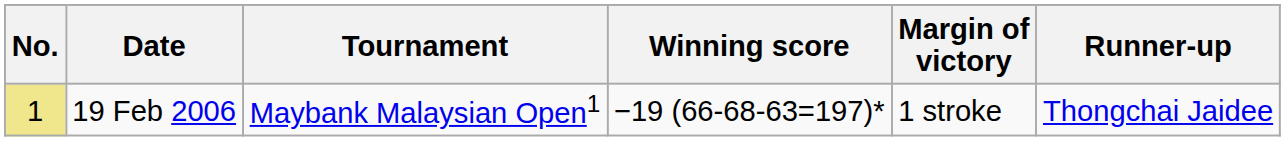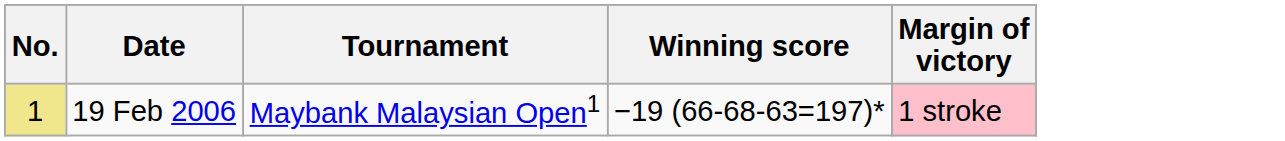- column: Runner-up | Thongchai Jaidee
19 Feb 2006 | Margin of victory: no background -> pink background
